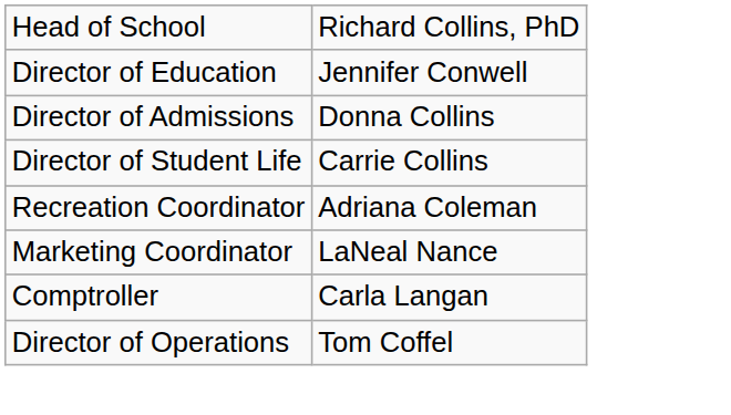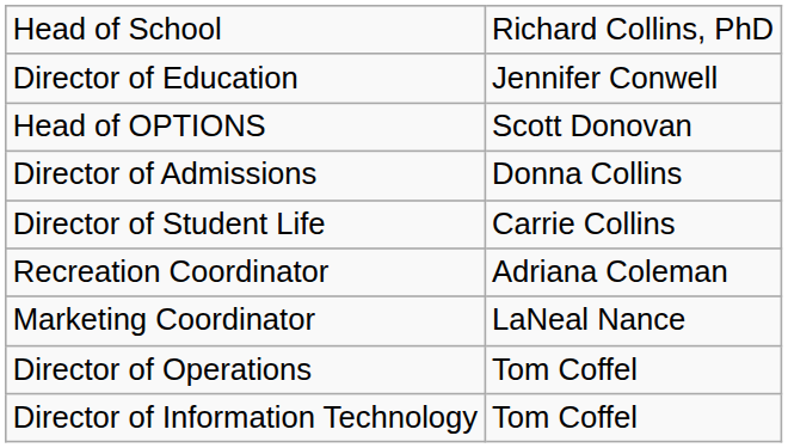+ row: Head of OPTIONS | Scott Donovan
- row: Comptroller | Carla Langan
+ row: Director of Information Technology | Tom Coffel
